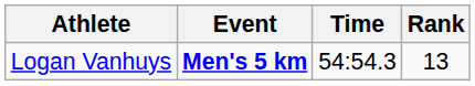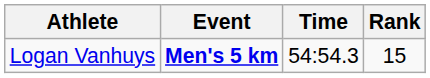Logan Vanhuys | Rank: 13 -> 15
